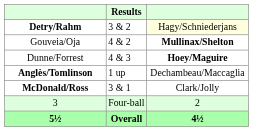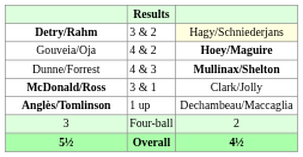Gouveia/Oja | column 3: Mullinax/Shelton -> Hoey/Maguire
Dunne/Forrest | column 3: Hoey/Maguire -> Mullinax/Shelton
rows swapped: Anglès/Tomlinson <-> McDonald/Ross
